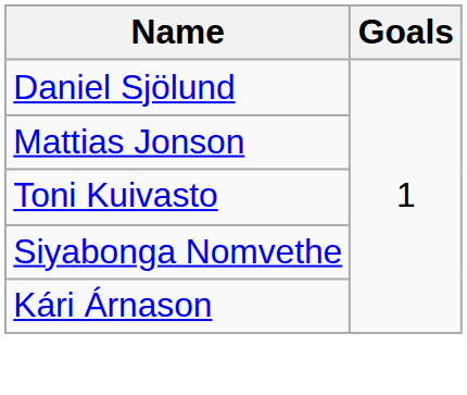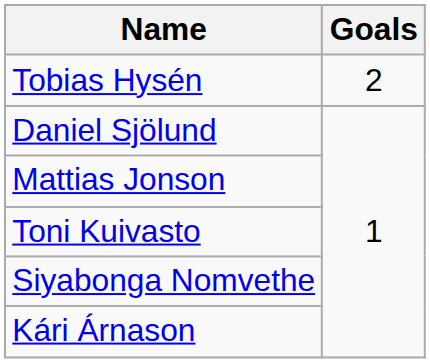+ row: Tobias Hysén | 2
